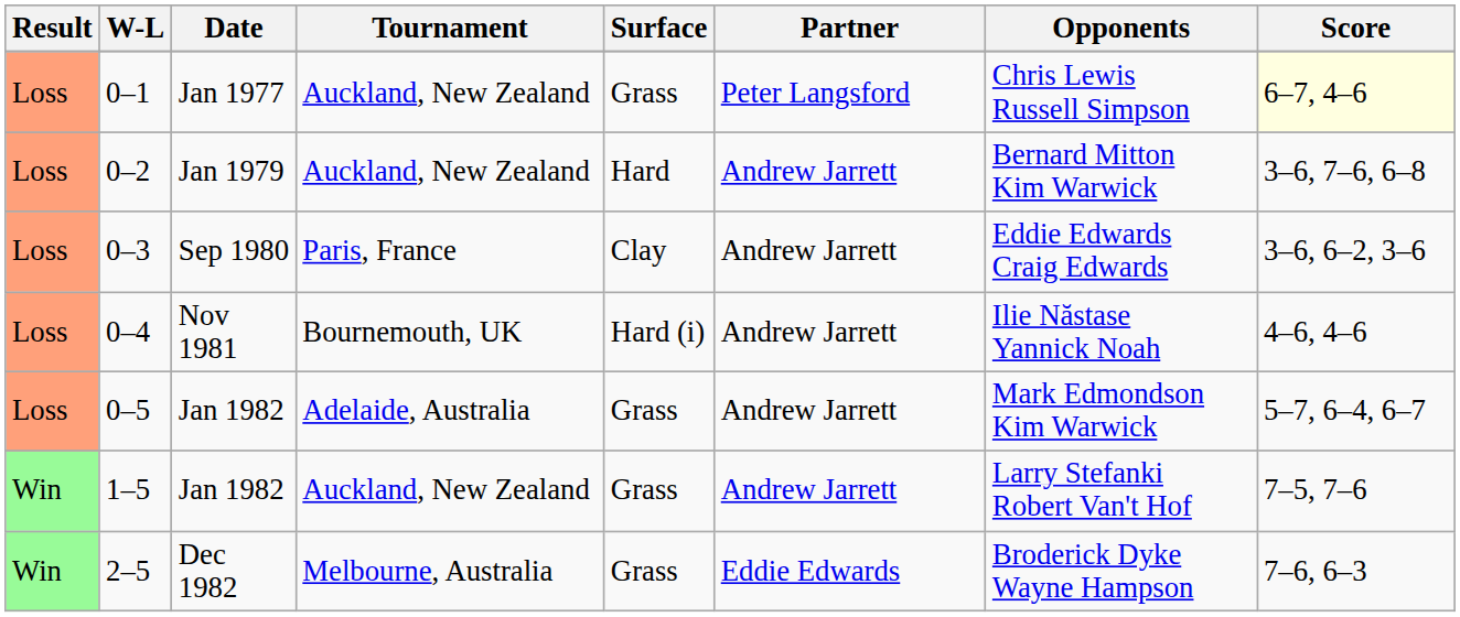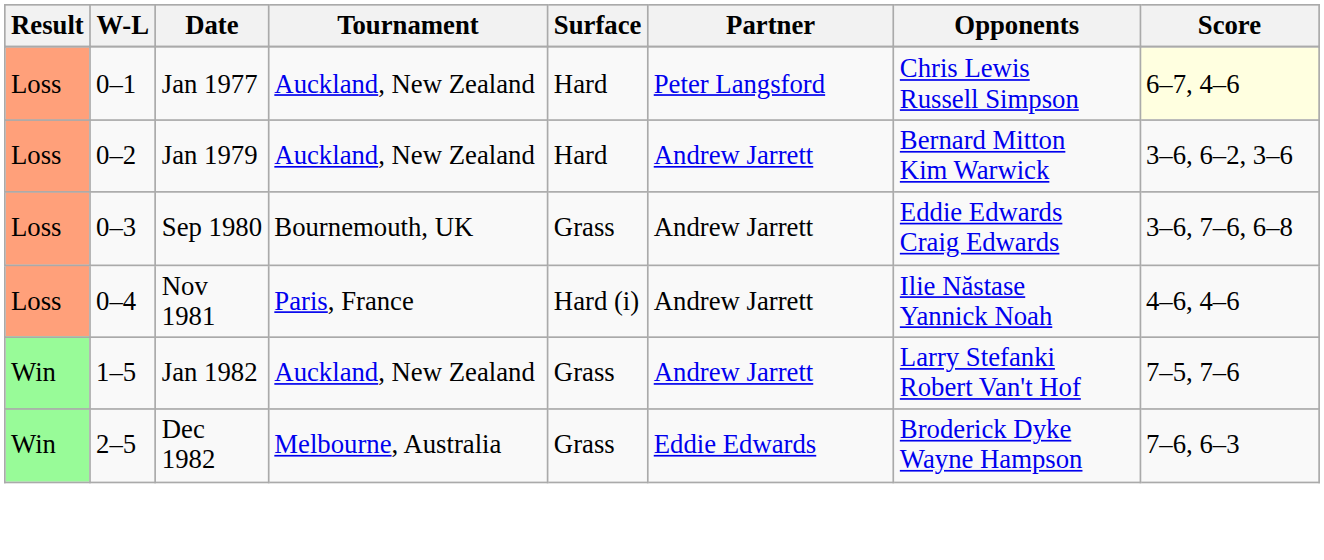0–1 | Surface: Grass -> Hard
0–2 | Score: 3–6, 7–6, 6–8 -> 3–6, 6–2, 3–6
0–3 | Tournament: Paris, France -> Bournemouth, UK
0–3 | Surface: Clay -> Grass
0–3 | Score: 3–6, 6–2, 3–6 -> 3–6, 7–6, 6–8
0–4 | Tournament: Bournemouth, UK -> Paris, France
- row: Loss | 0–5 | Jan 1982 | Adelaide, Australia | Grass | Andrew Jarrett | Mark Edmondson Kim Warwick | 5–7, 6–4, 6–7
